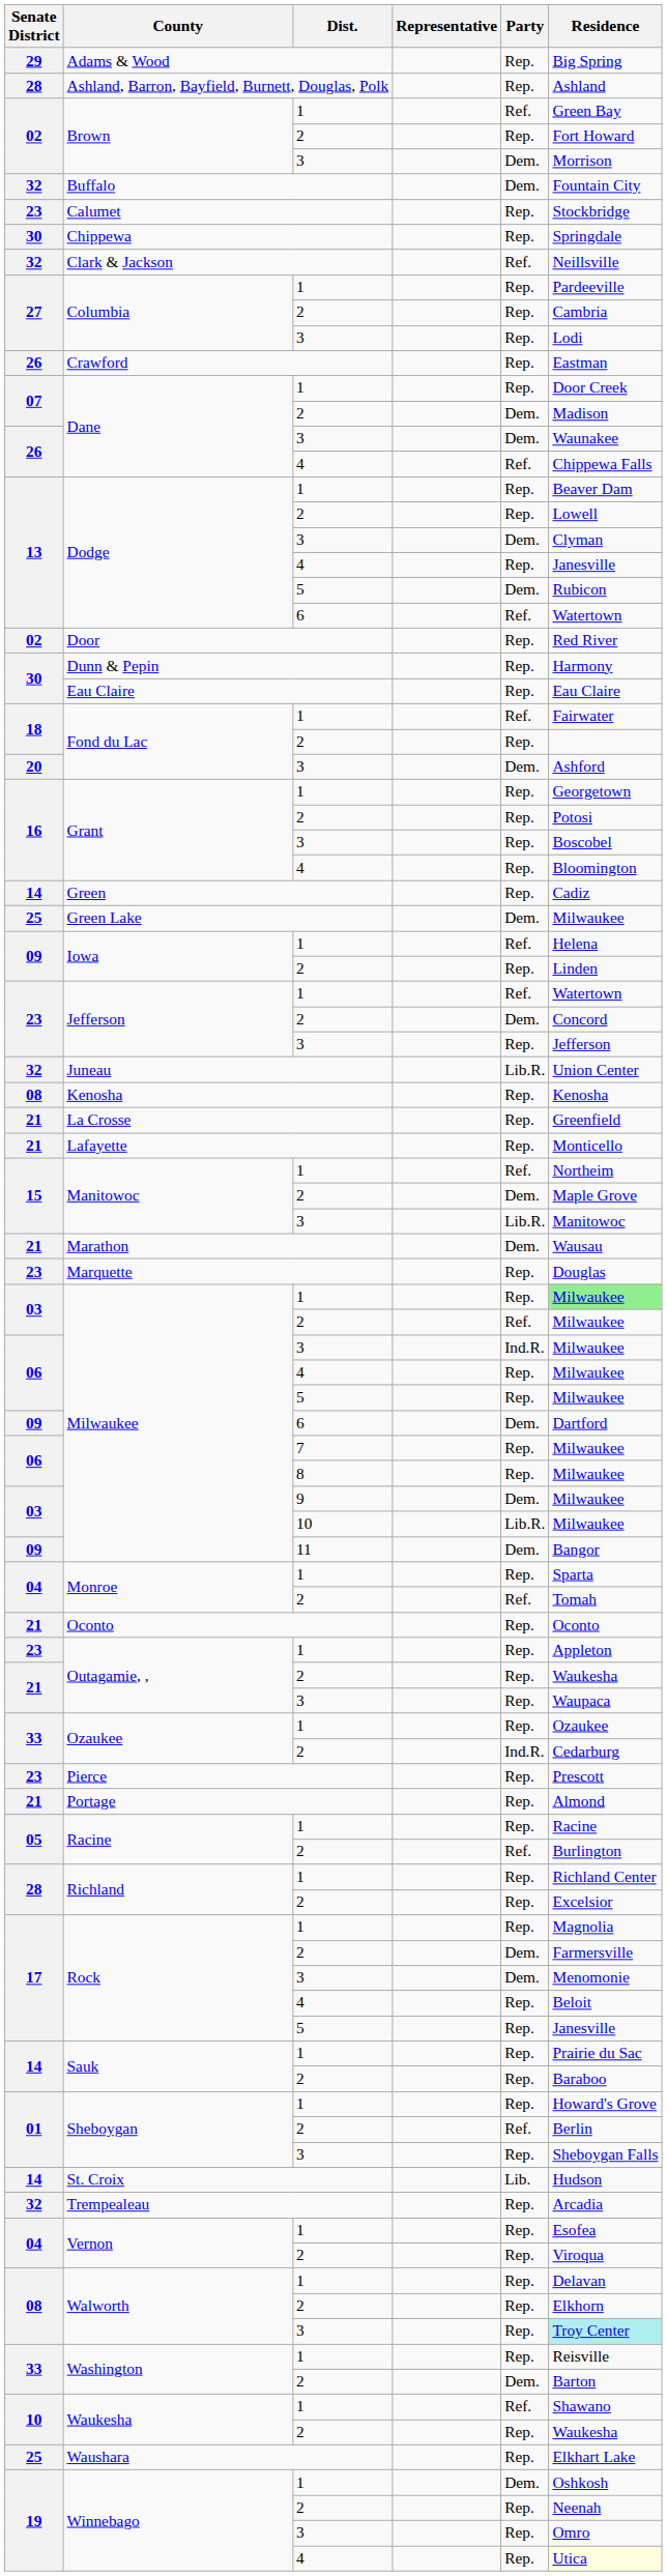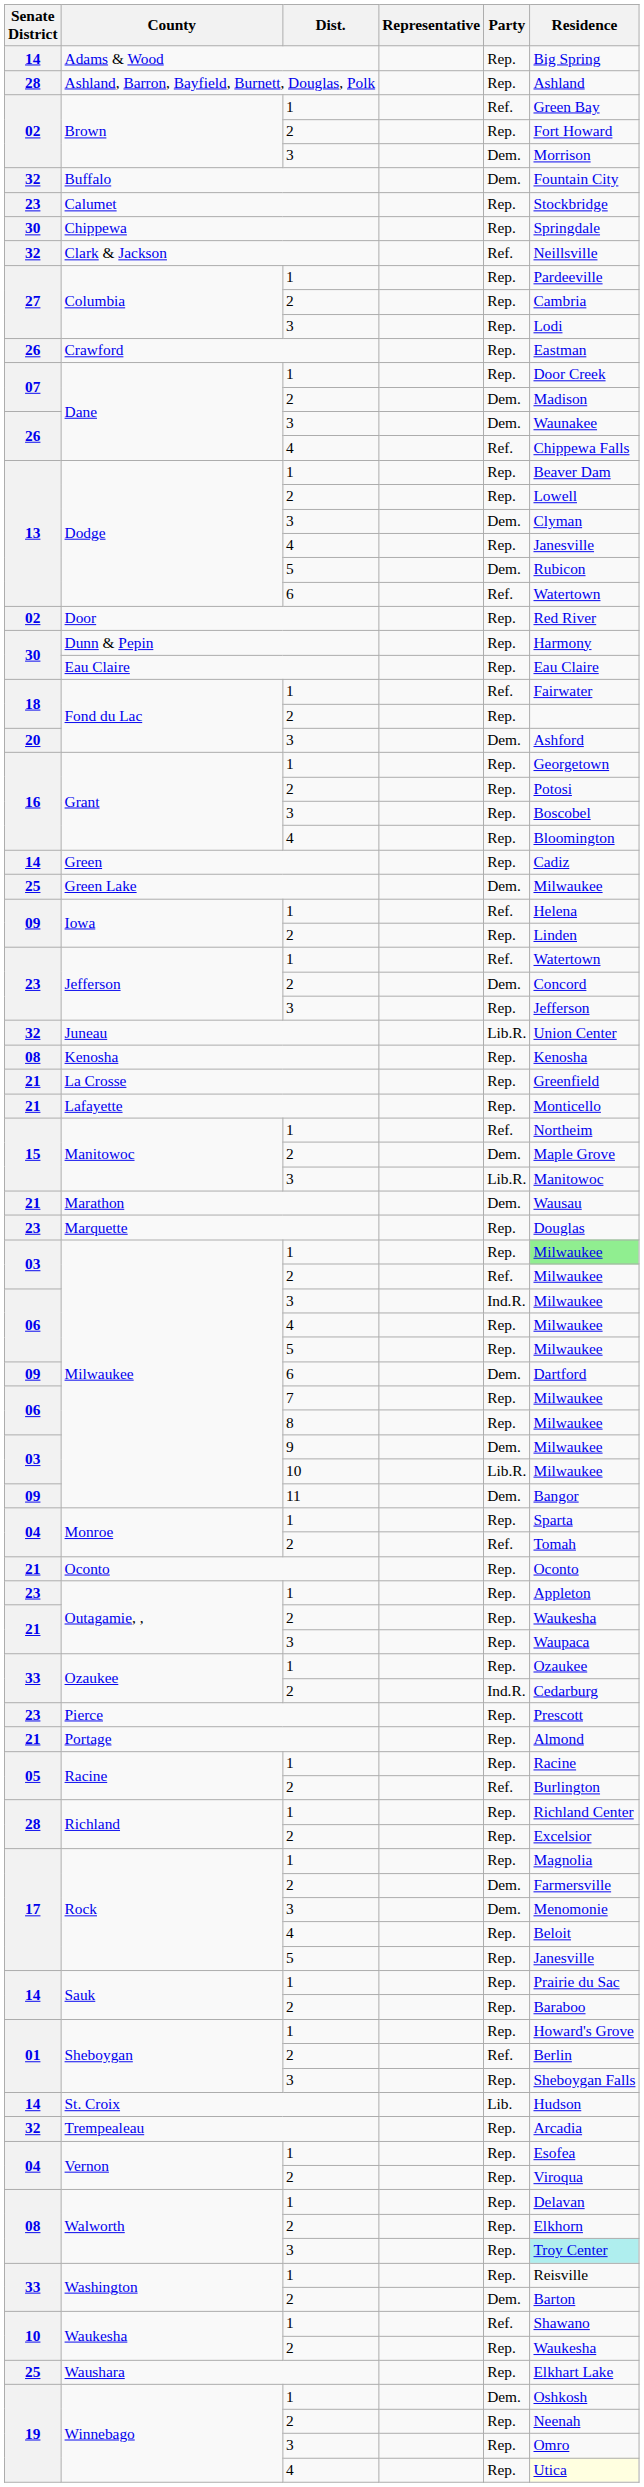Adams & Wood | Senate District: 29 -> 14
